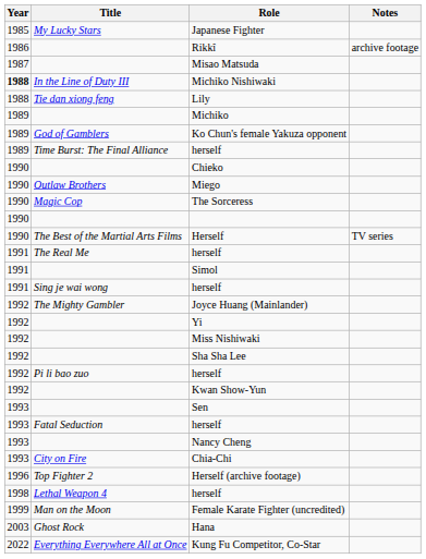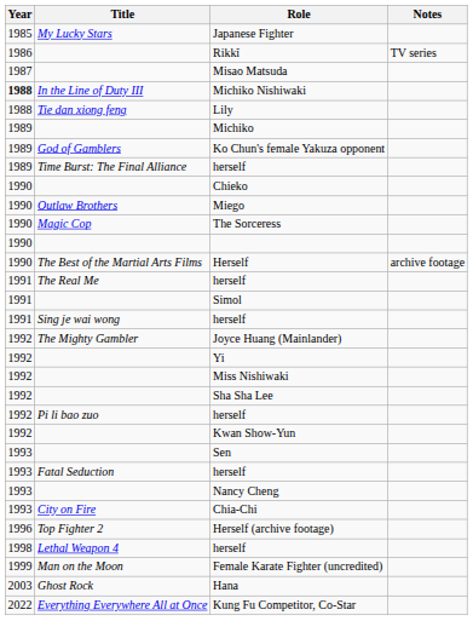Rikkî | Notes: archive footage -> TV series
Herself | Notes: TV series -> archive footage
